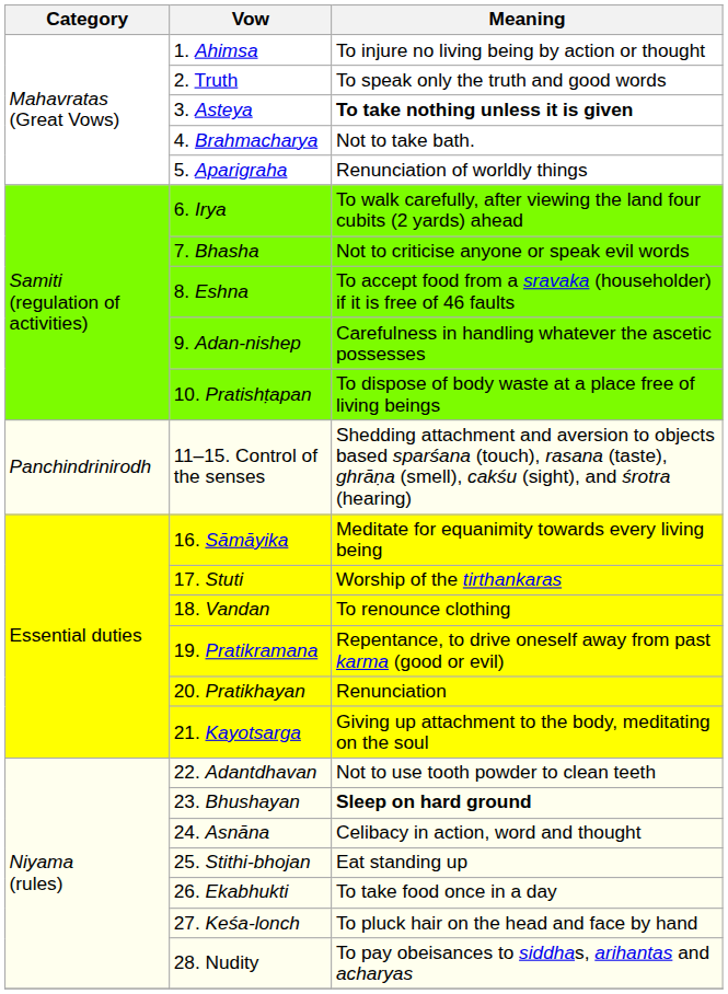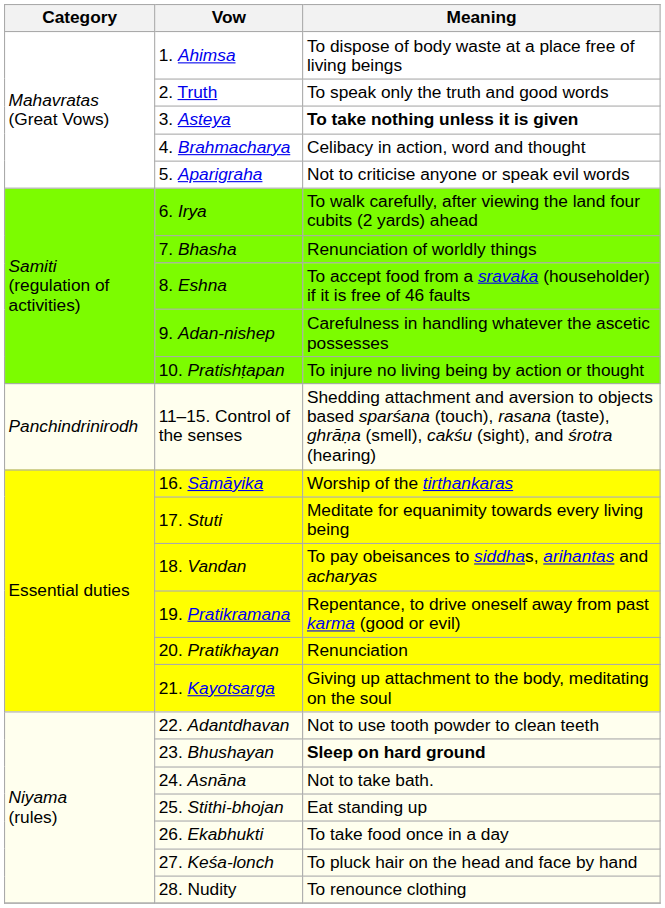1. Ahimsa | Meaning: To injure no living being by action or thought -> To dispose of body waste at a place free of living beings
4. Brahmacharya | Meaning: Not to take bath. -> Celibacy in action, word and thought
5. Aparigraha | Meaning: Renunciation of worldly things -> Not to criticise anyone or speak evil words
7. Bhasha | Meaning: Not to criticise anyone or speak evil words -> Renunciation of worldly things
10. Pratishṭapan | Meaning: To dispose of body waste at a place free of living beings -> To injure no living being by action or thought
16. Sāmāyika | Meaning: Meditate for equanimity towards every living being -> Worship of the tirthankaras
17. Stuti | Meaning: Worship of the tirthankaras -> Meditate for equanimity towards every living being
18. Vandan | Meaning: To renounce clothing -> To pay obeisances to siddhas, arihantas and acharyas
24. Asnāna | Meaning: Celibacy in action, word and thought -> Not to take bath.
28. Nudity | Meaning: To pay obeisances to siddhas, arihantas and acharyas -> To renounce clothing
